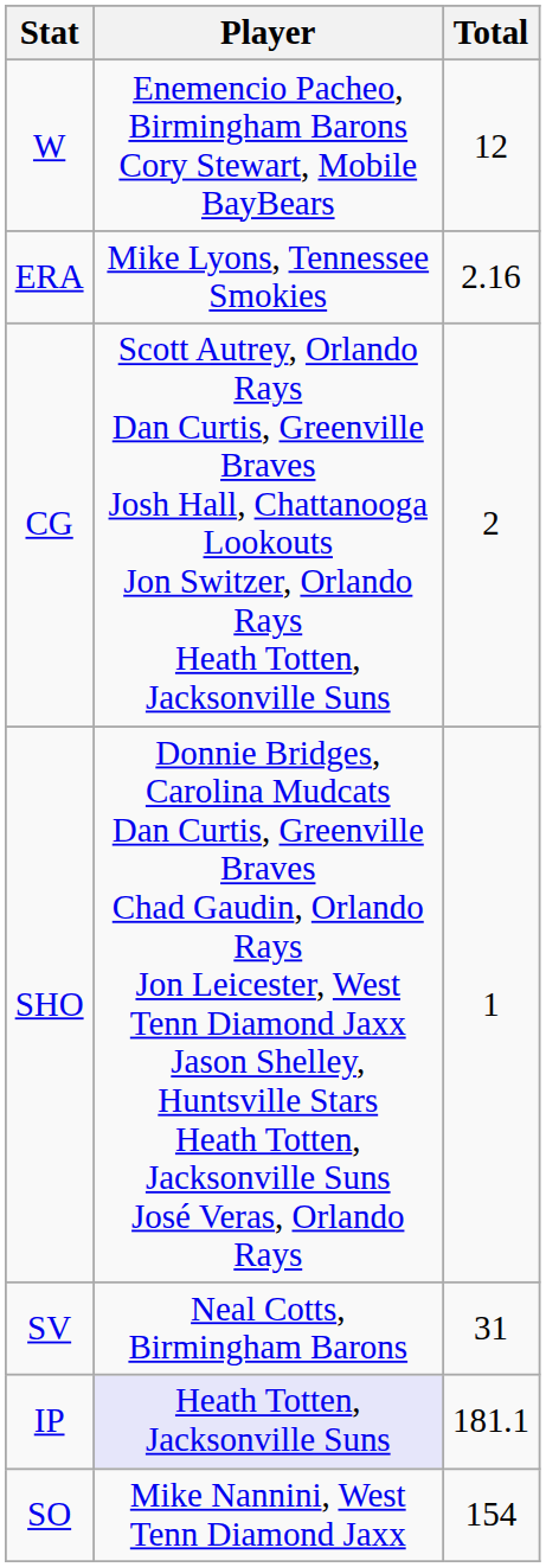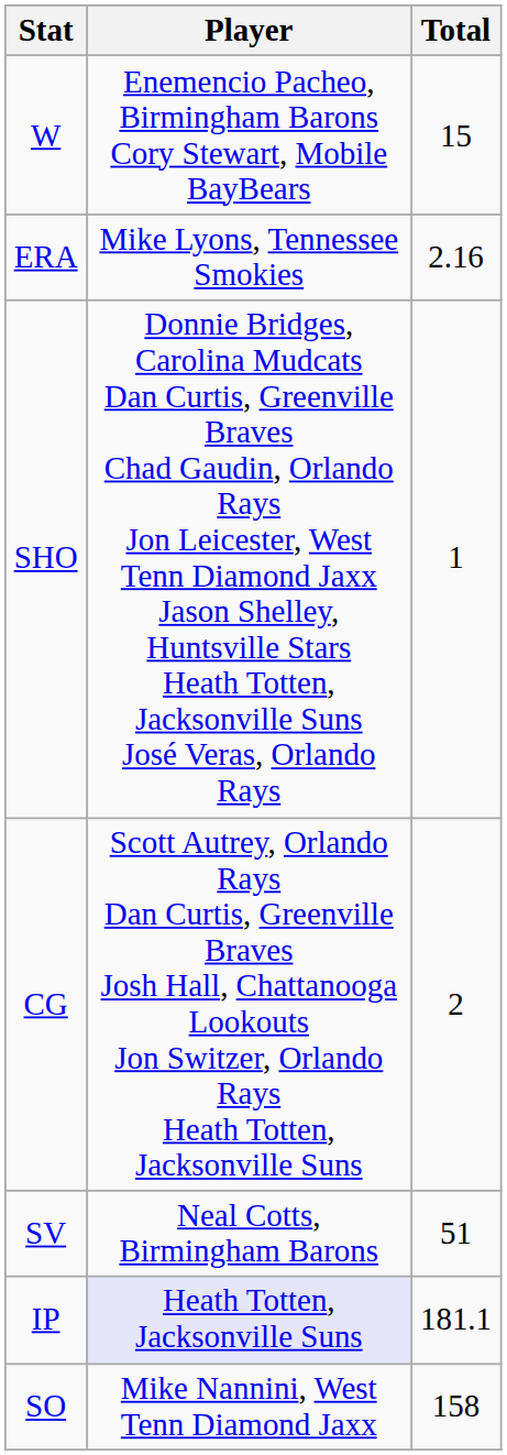W | Total: 12 -> 15
rows swapped: CG <-> SHO
SV | Total: 31 -> 51
SO | Total: 154 -> 158
